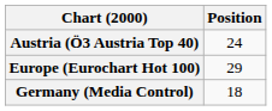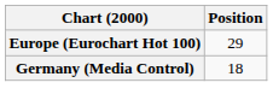- row: Austria (Ö3 Austria Top 40) | 24
